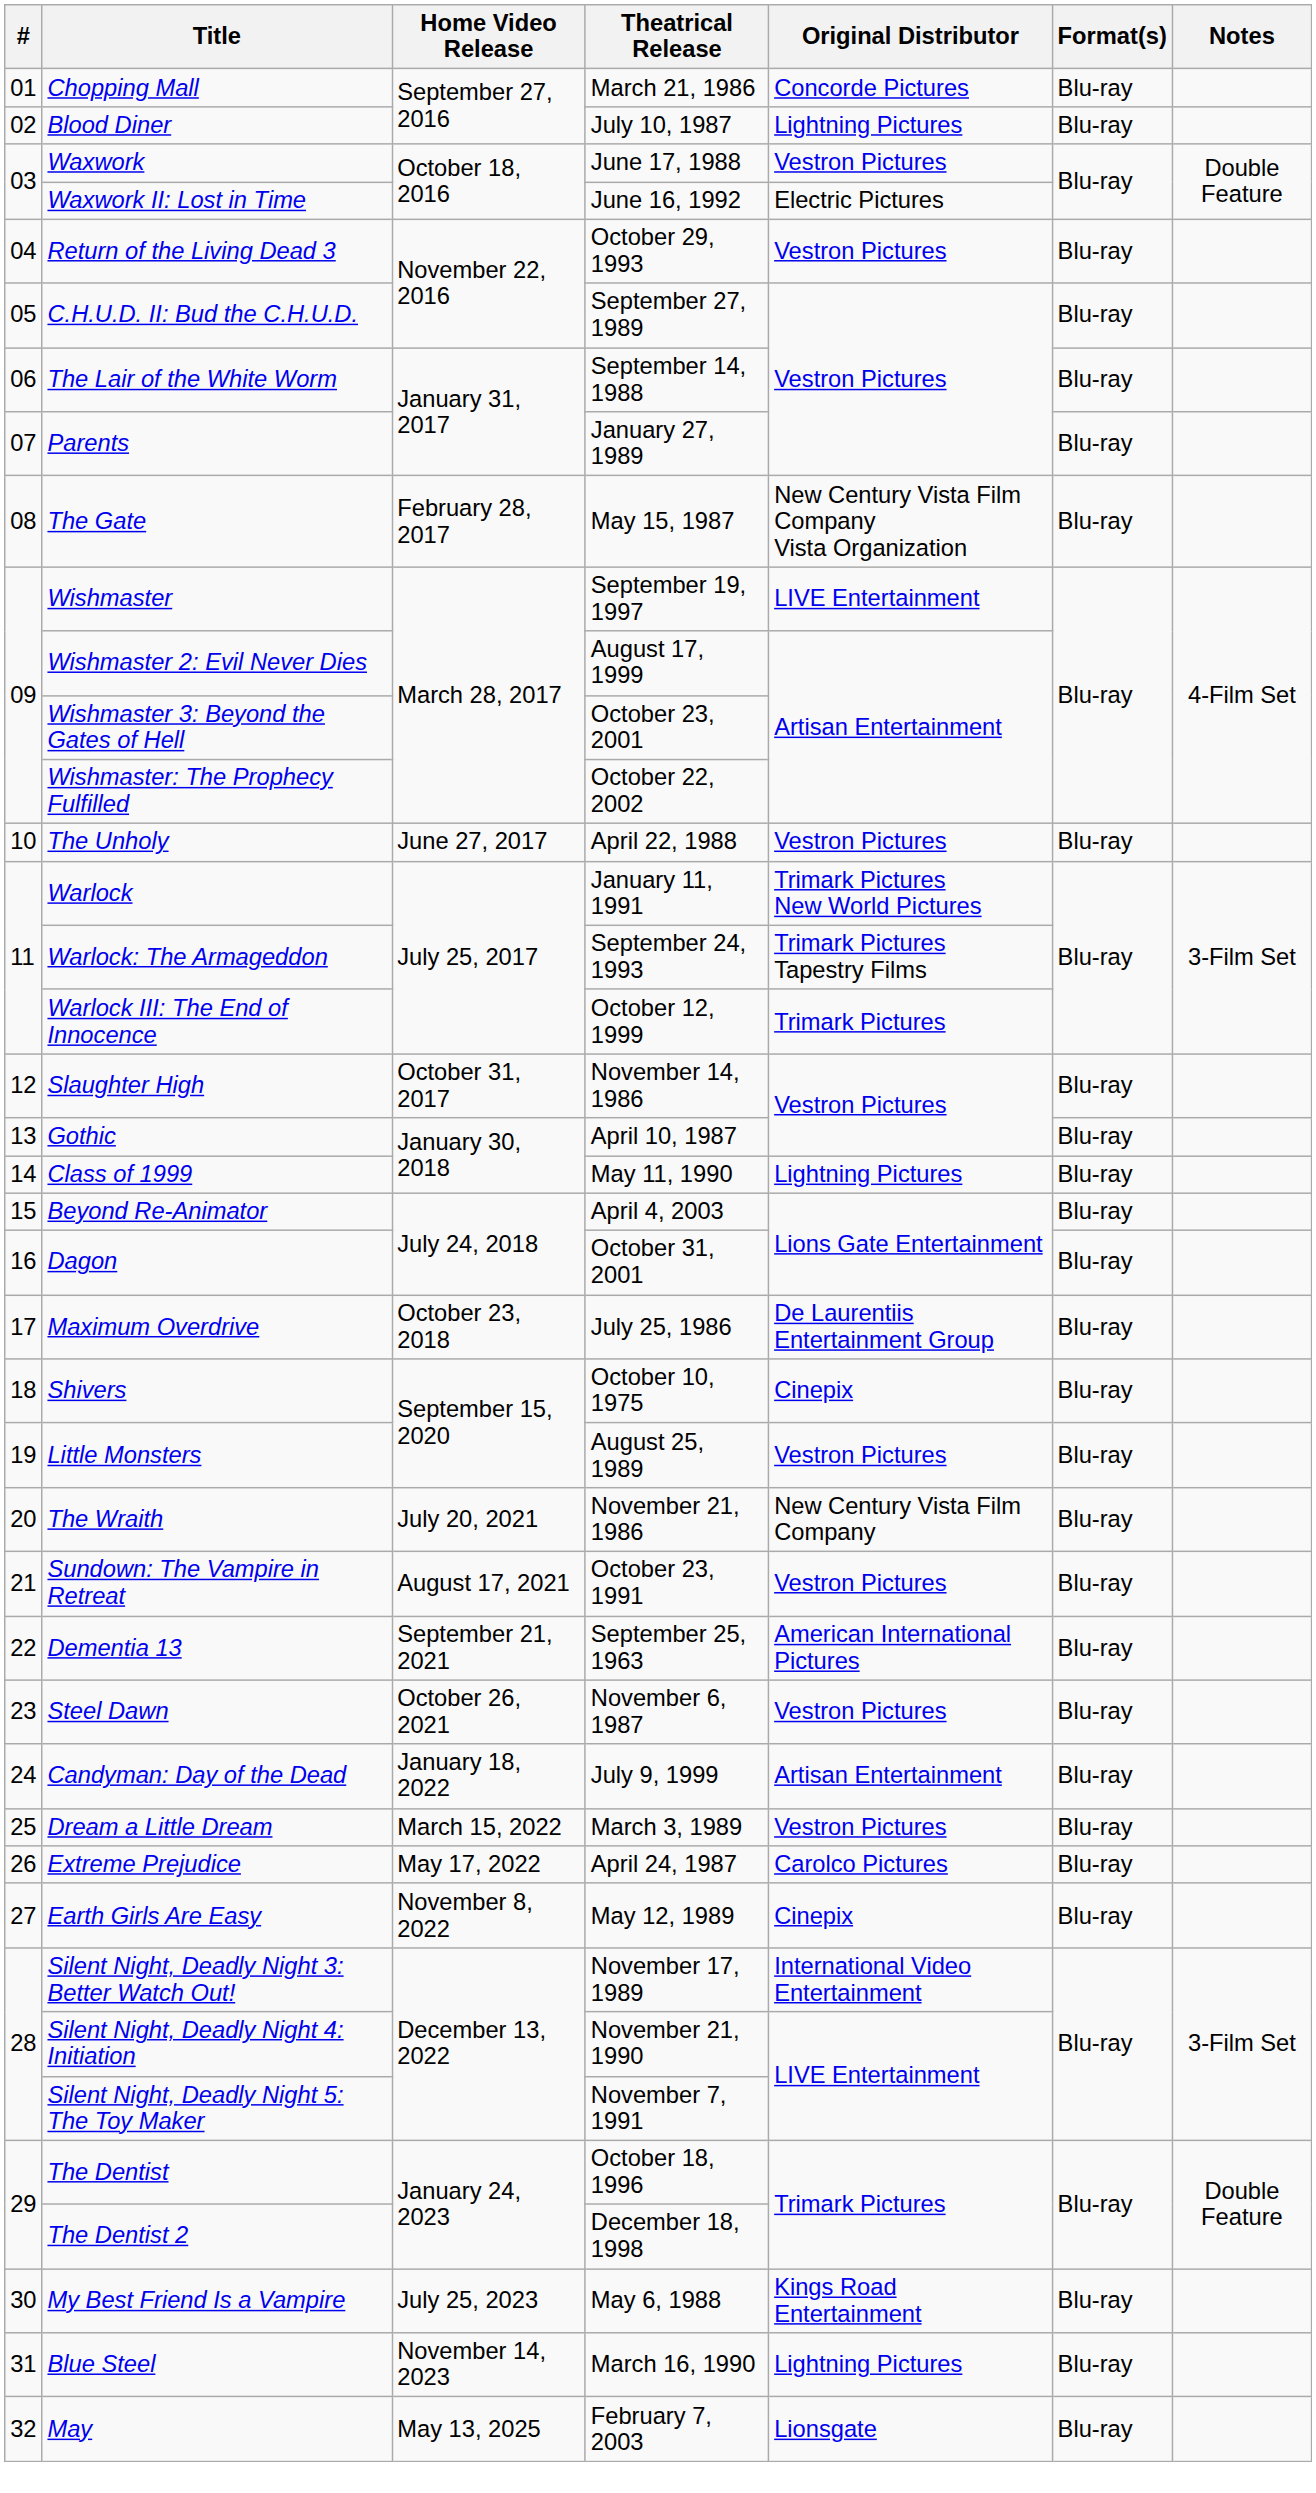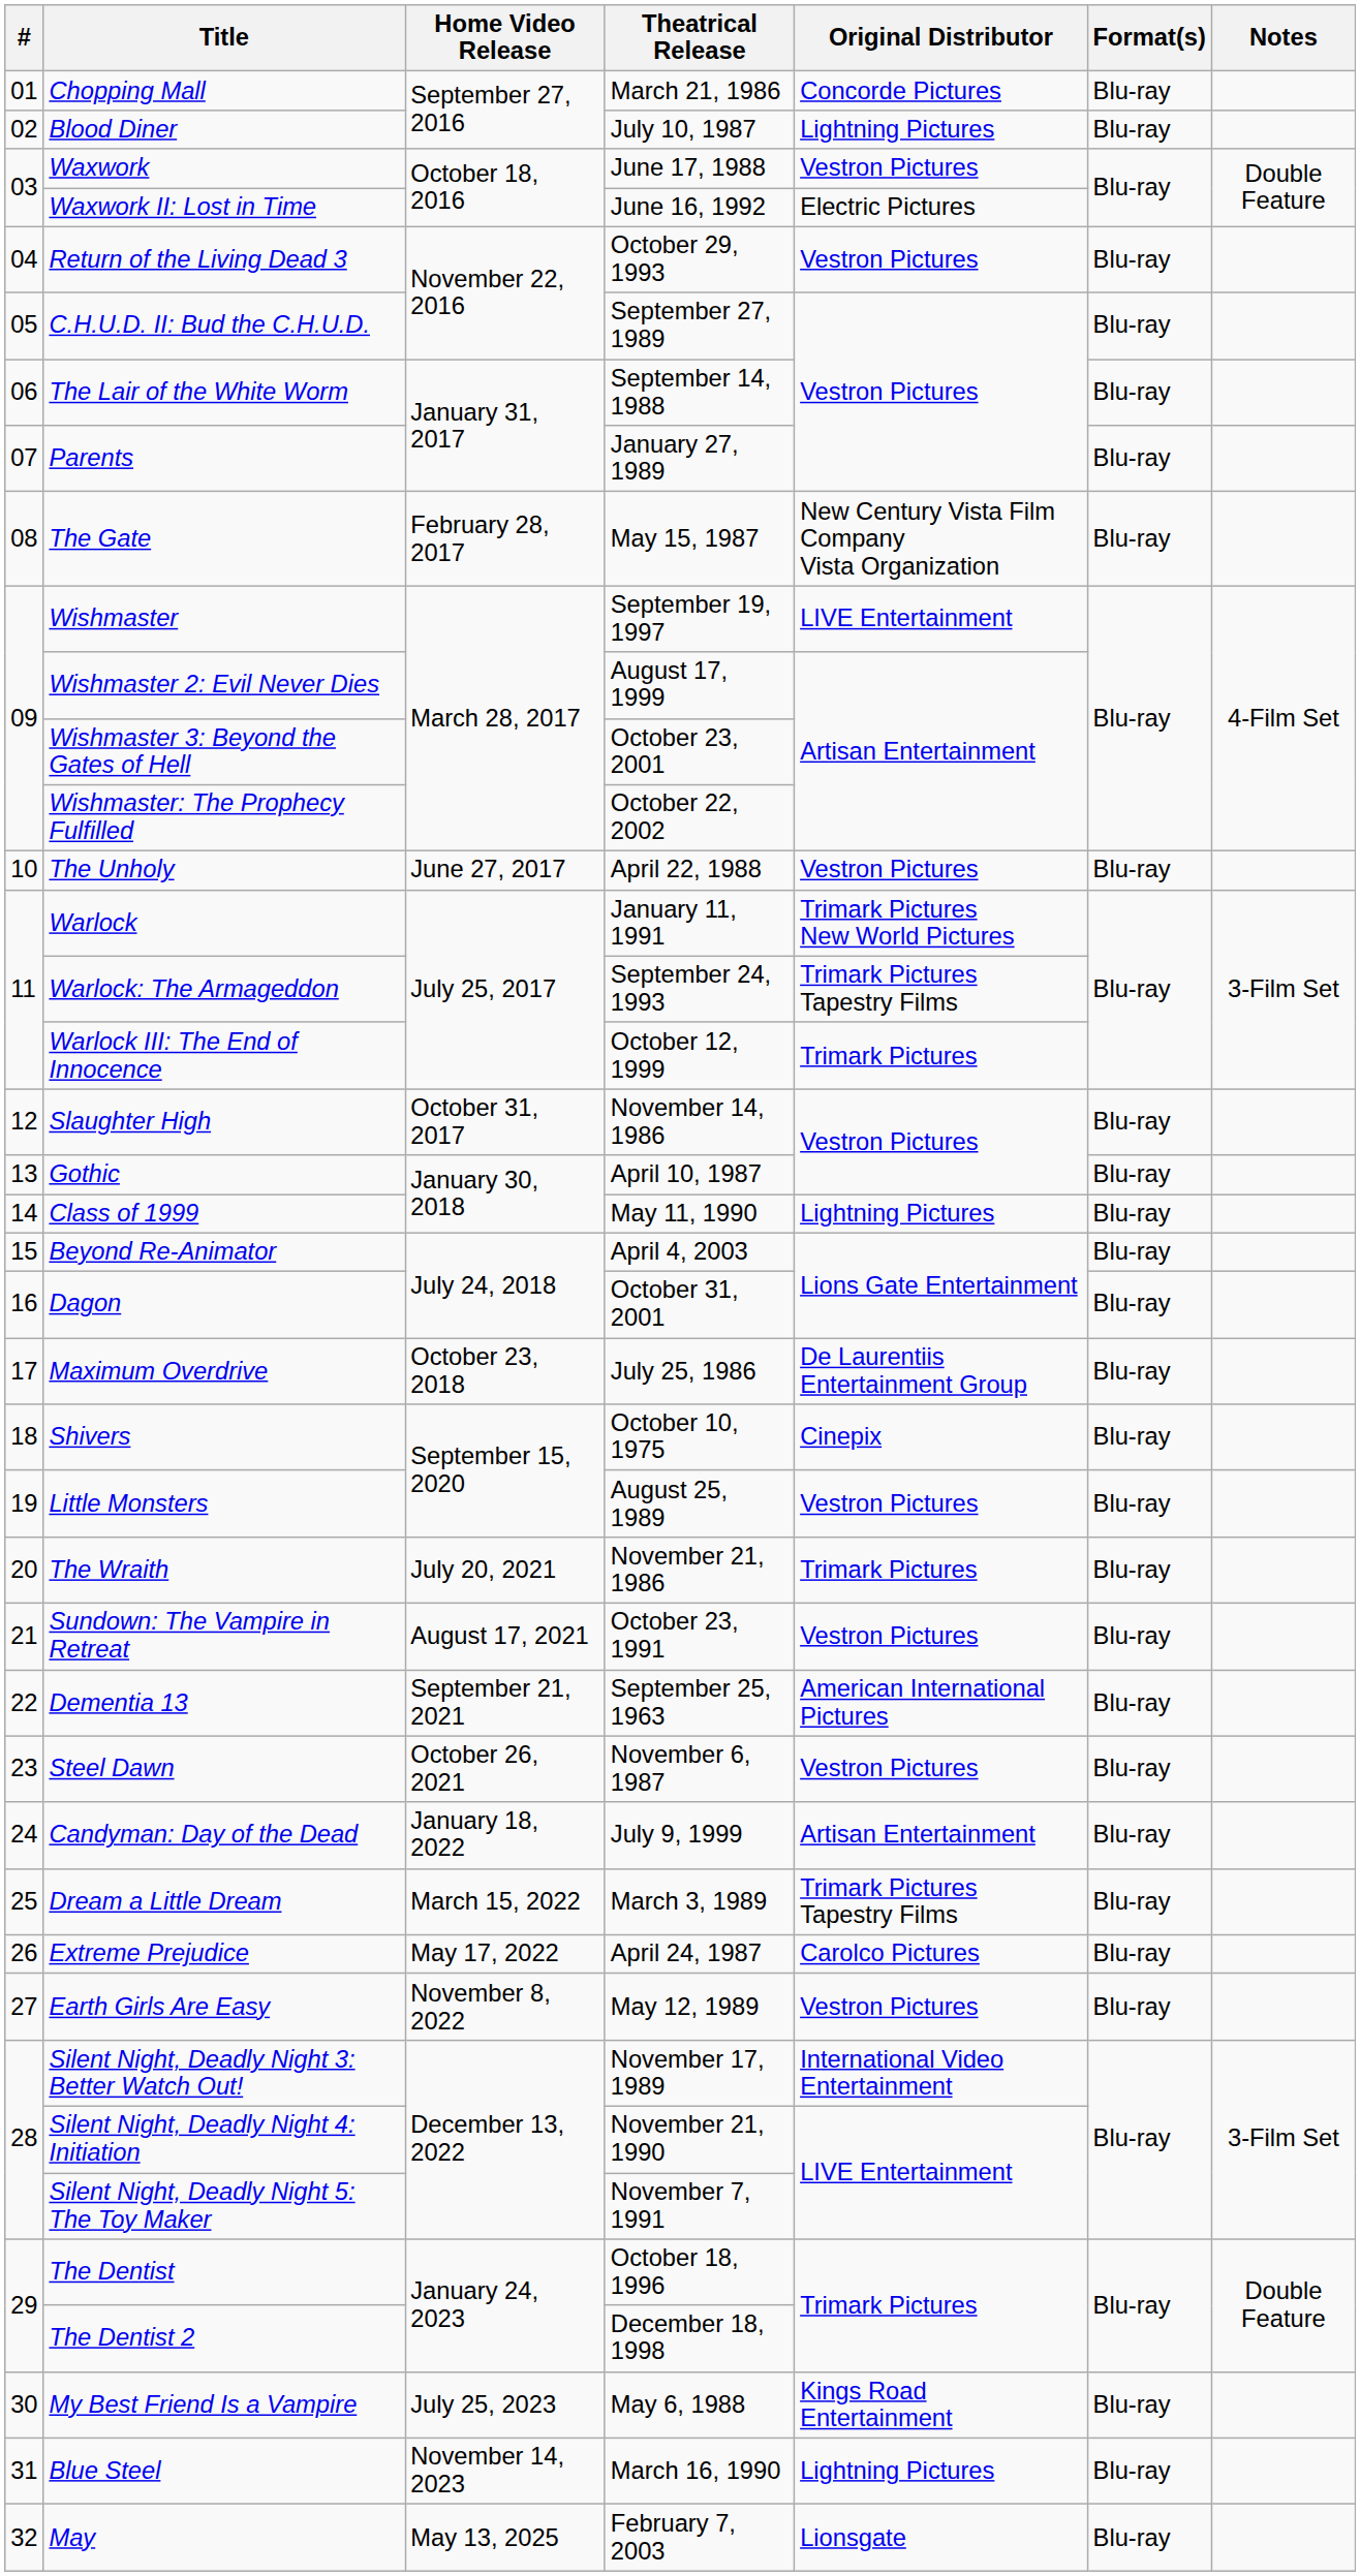The Wraith | Original Distributor: New Century Vista Film Company -> Trimark Pictures
Dream a Little Dream | Original Distributor: Vestron Pictures -> Trimark Pictures Tapestry Films
Earth Girls Are Easy | Original Distributor: Cinepix -> Vestron Pictures
